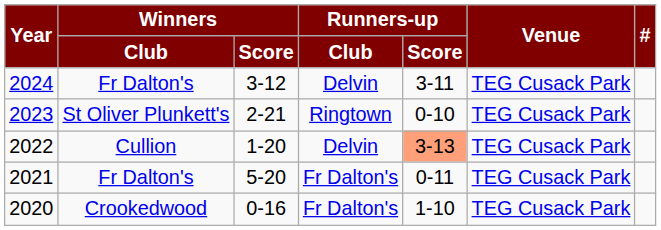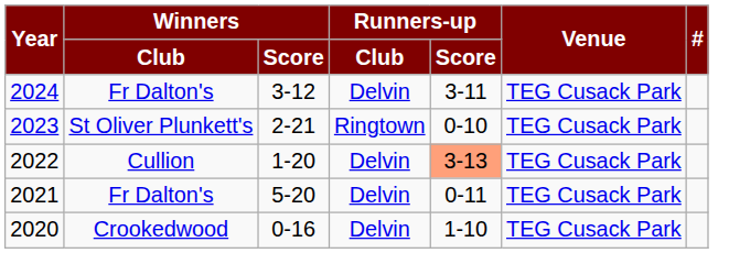2021 | Runners-up / Club: Fr Dalton's -> Delvin
2020 | Runners-up / Club: Fr Dalton's -> Delvin
